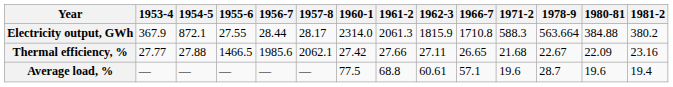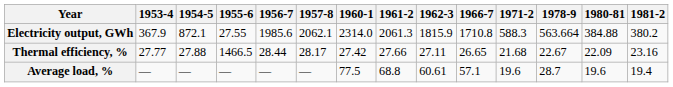Electricity output, GWh | 1956-7: 28.44 -> 1985.6
Electricity output, GWh | 1957-8: 28.17 -> 2062.1
Thermal efficiency, % | 1956-7: 1985.6 -> 28.44
Thermal efficiency, % | 1957-8: 2062.1 -> 28.17
